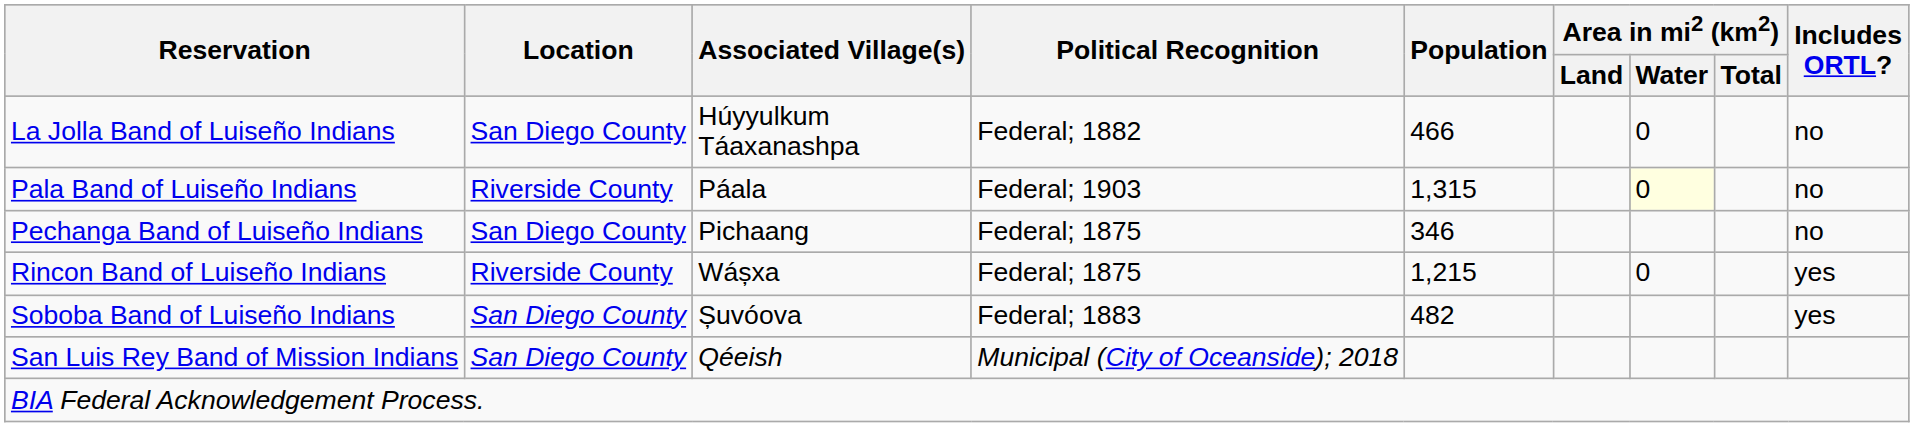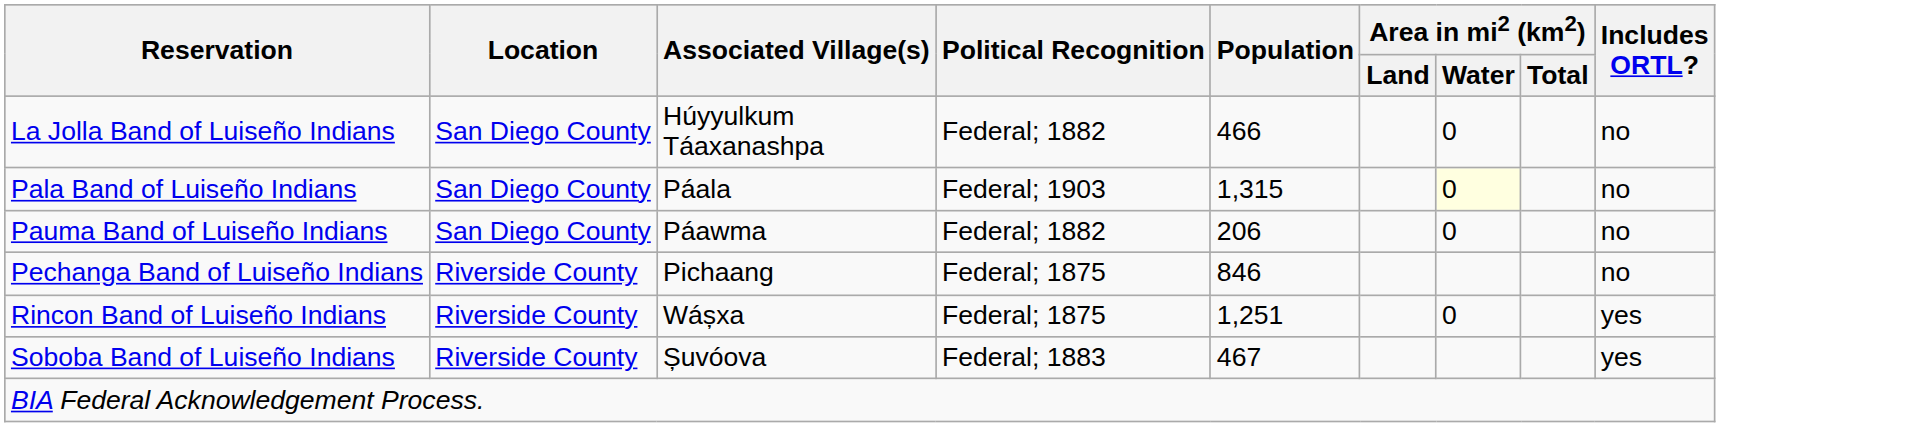Pala Band of Luiseño Indians | Location: Riverside County -> San Diego County
+ row: Pauma Band of Luiseño Indians | San Diego County | Páawma | Federal; 1882 | 206 | 0 | no
Pechanga Band of Luiseño Indians | Location: San Diego County -> Riverside County
Pechanga Band of Luiseño Indians | Population: 346 -> 846
Rincon Band of Luiseño Indians | Population: 1,215 -> 1,251
Soboba Band of Luiseño Indians | Location: San Diego County -> Riverside County
Soboba Band of Luiseño Indians | Population: 482 -> 467
- row: San Luis Rey Band of Mission Indians | San Diego County | Qéeish | Municipal (City of Oceanside); 2018
